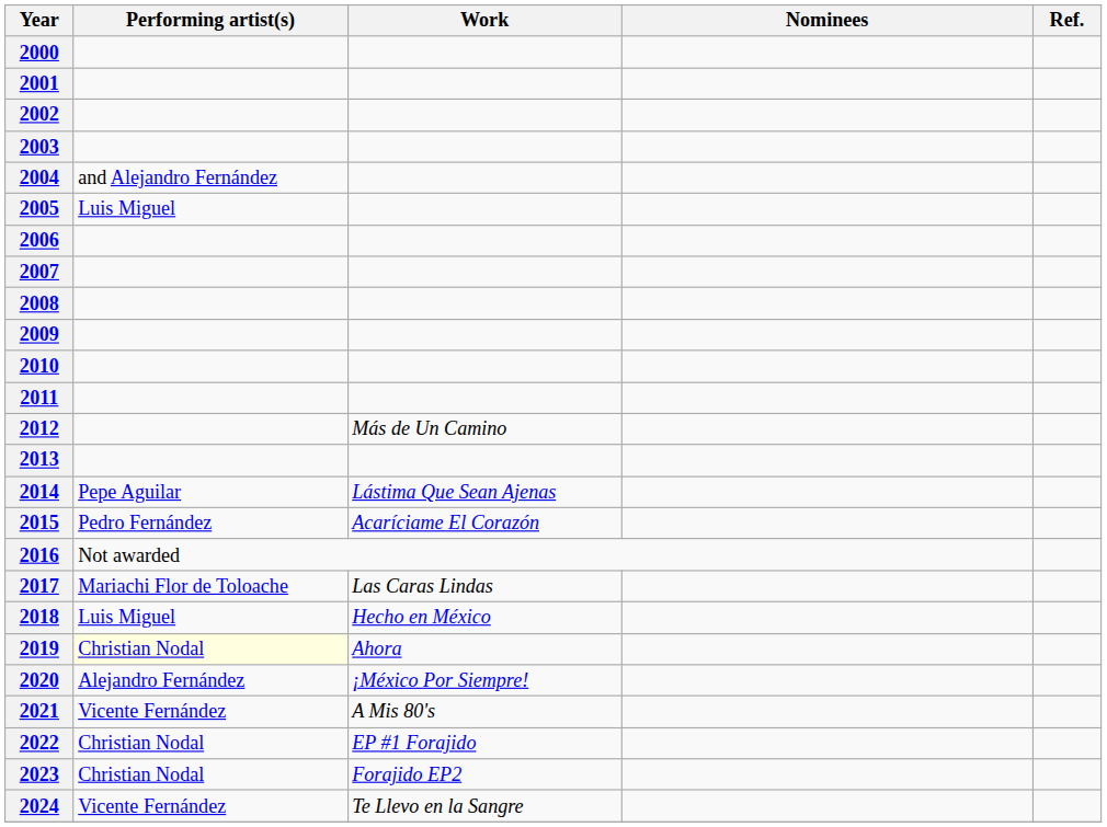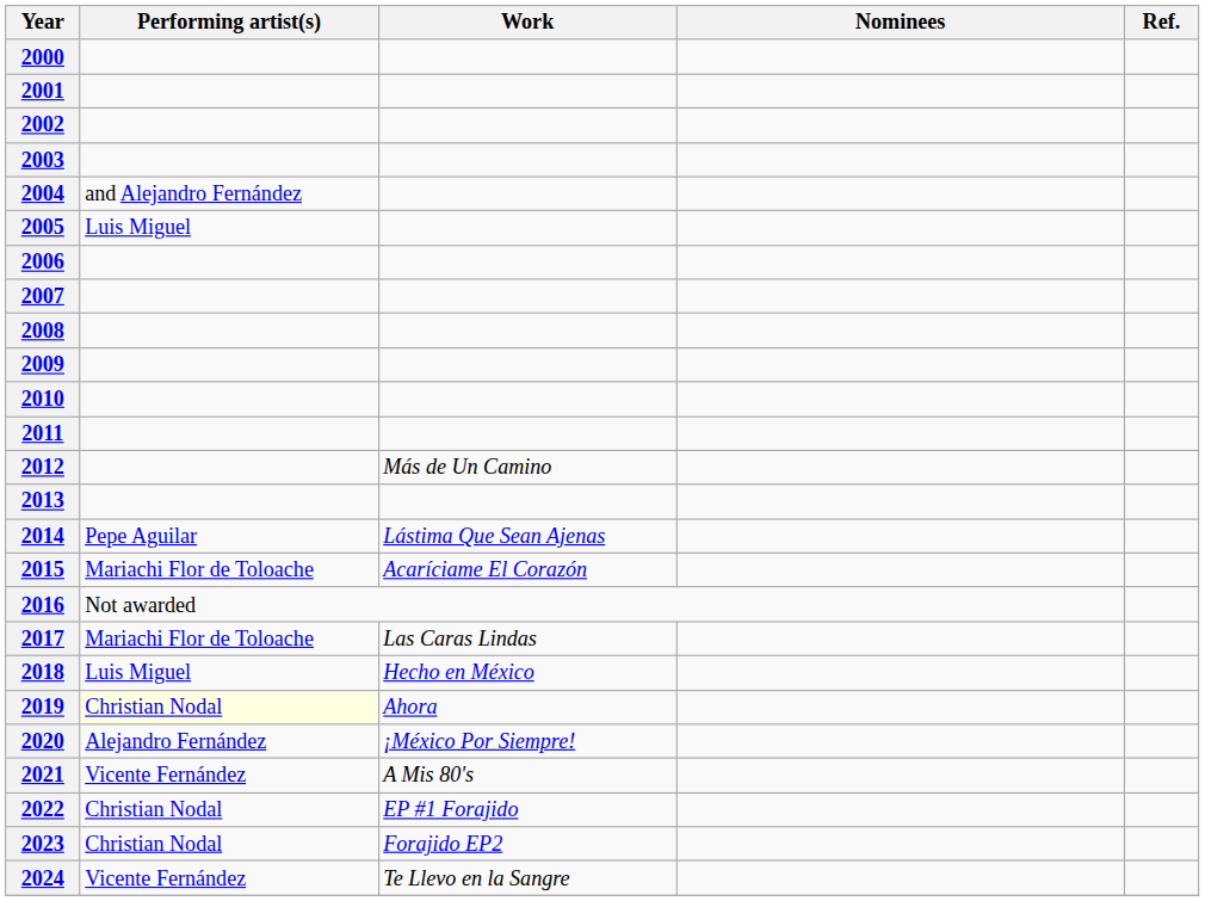2015 | Performing artist(s): Pedro Fernández -> Mariachi Flor de Toloache
